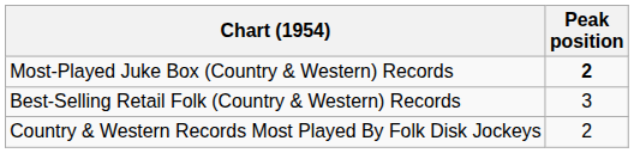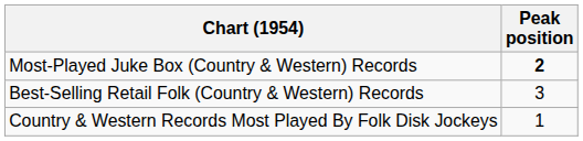Country & Western Records Most Played By Folk Disk Jockeys | Peak position: 2 -> 1
